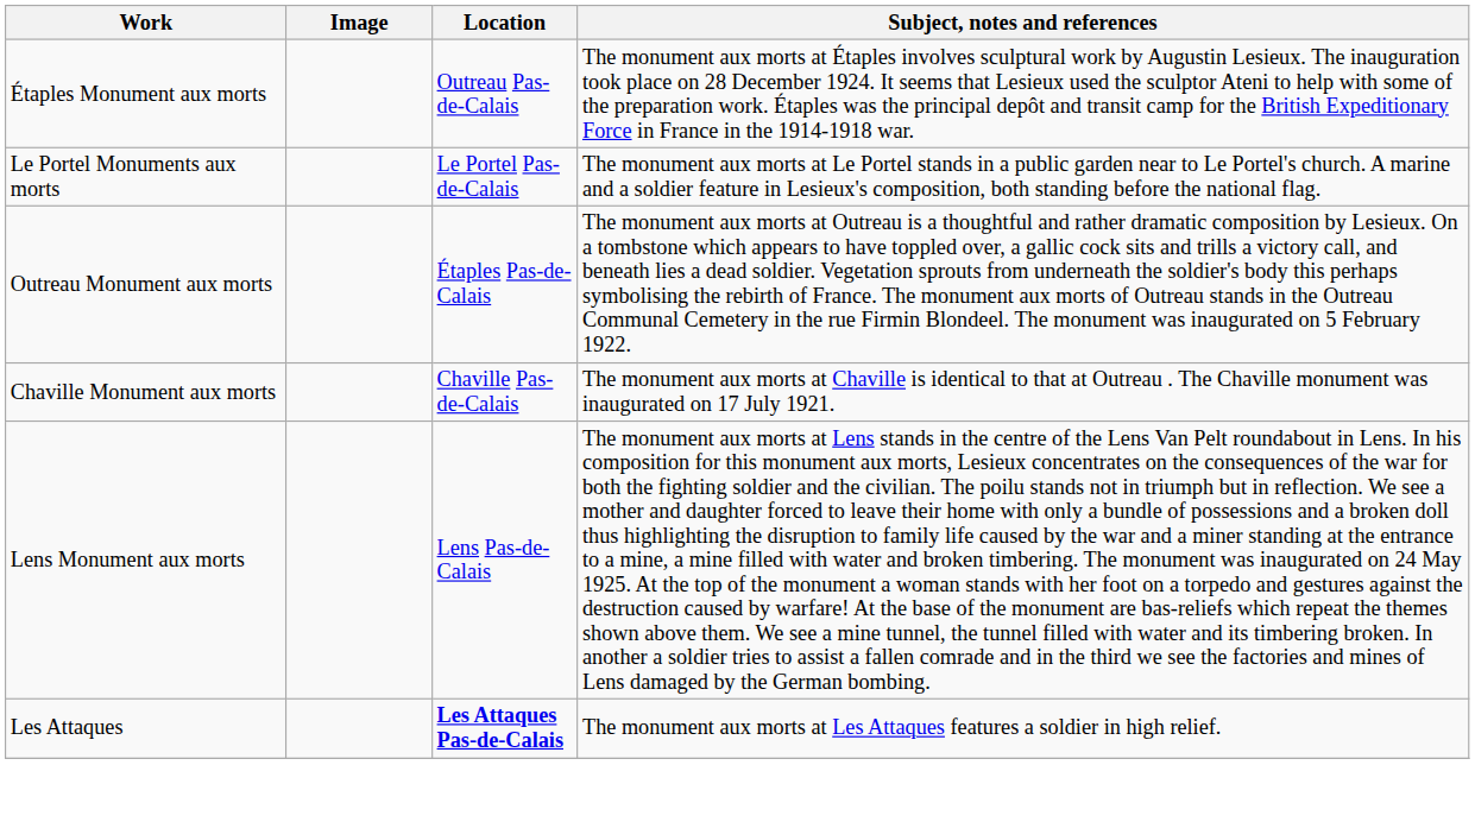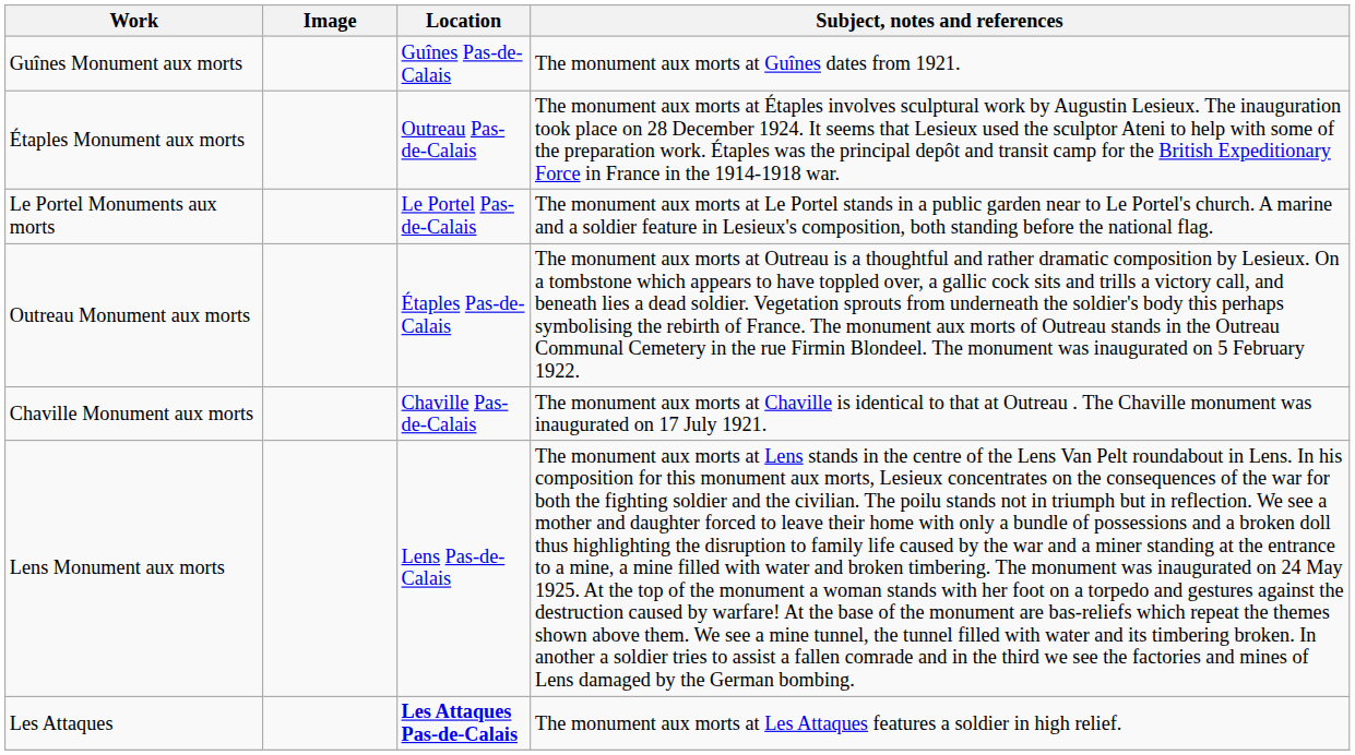+ row: Guînes Monument aux morts | Guînes Pas-de-Calais | The monument aux morts at Guînes dates from 1921.
